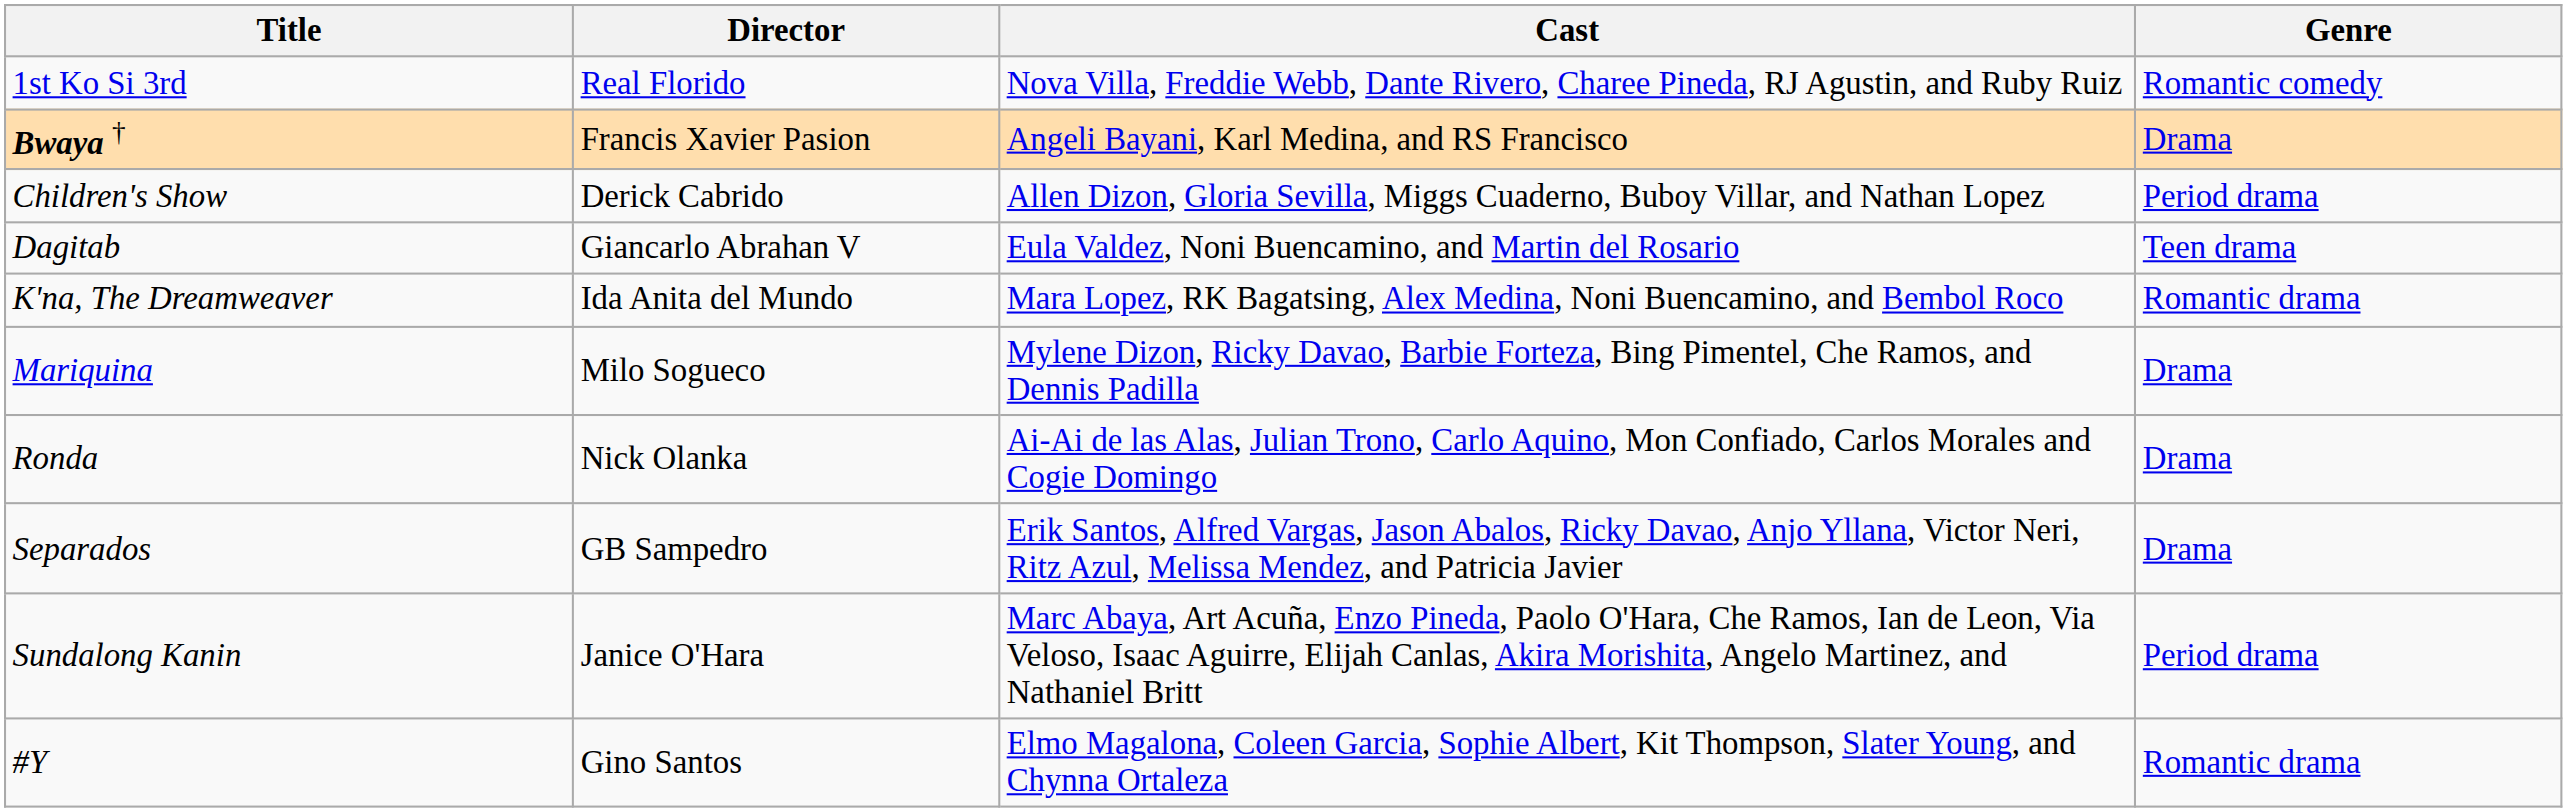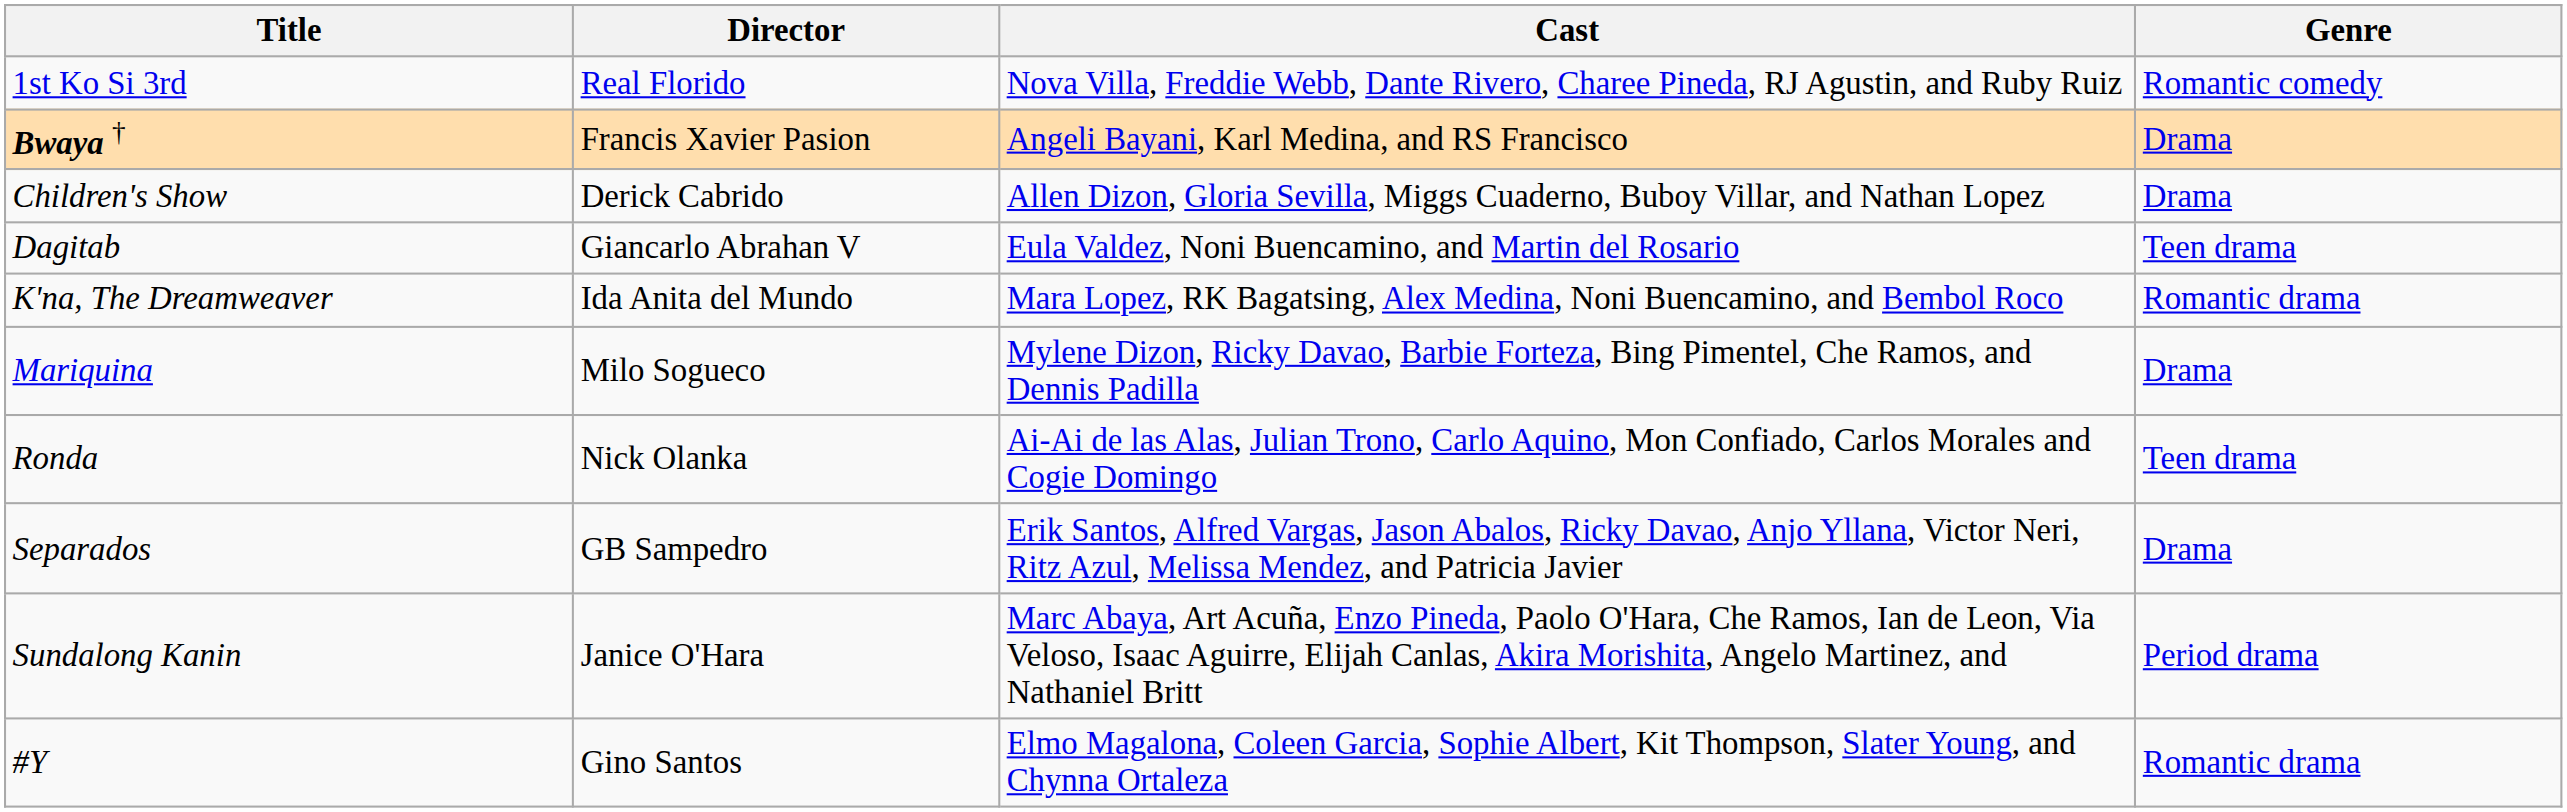Children's Show | Genre: Period drama -> Drama
Ronda | Genre: Drama -> Teen drama
